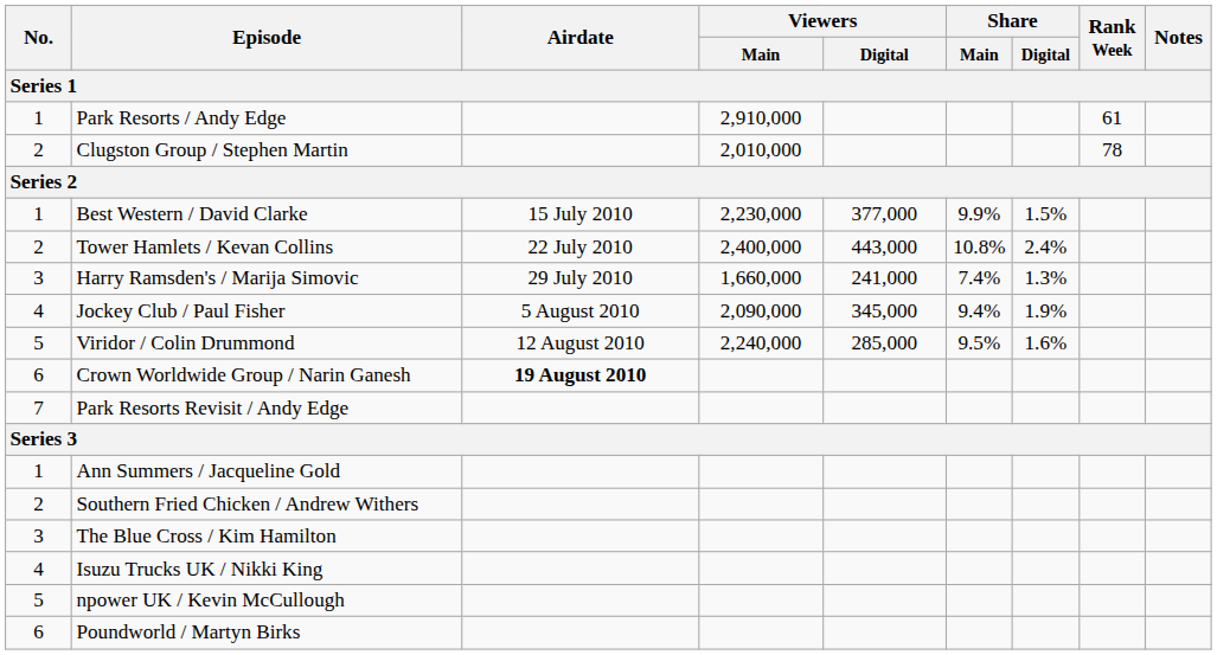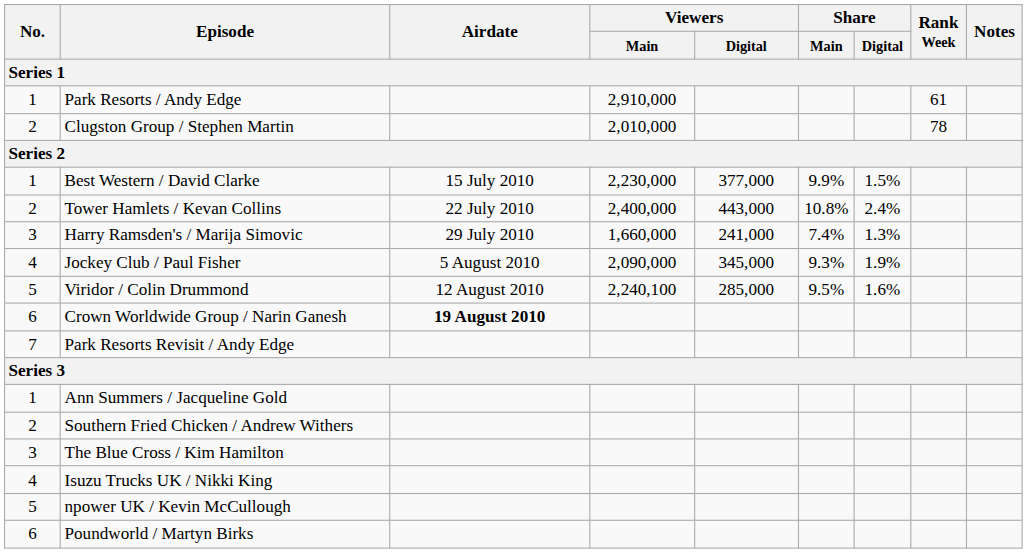Jockey Club / Paul Fisher | Share / Main: 9.4% -> 9.3%
Viridor / Colin Drummond | Viewers / Main: 2,240,000 -> 2,240,100
